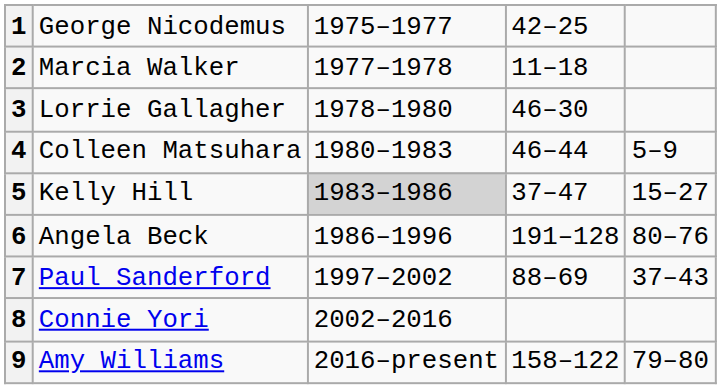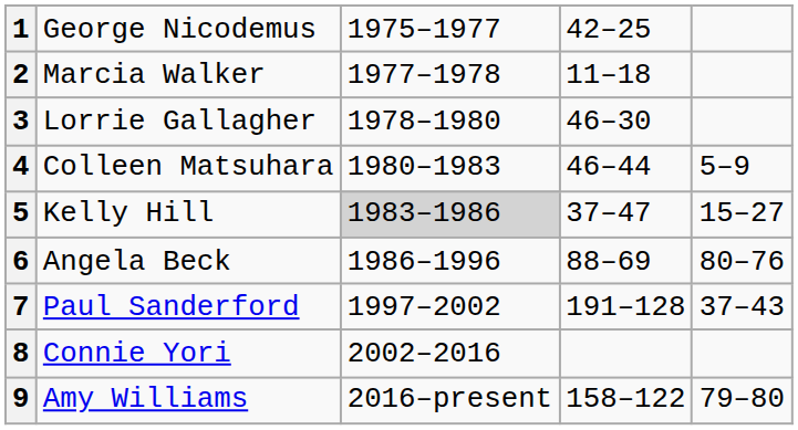6 | column 4: 191–128 -> 88–69
7 | column 4: 88–69 -> 191–128
